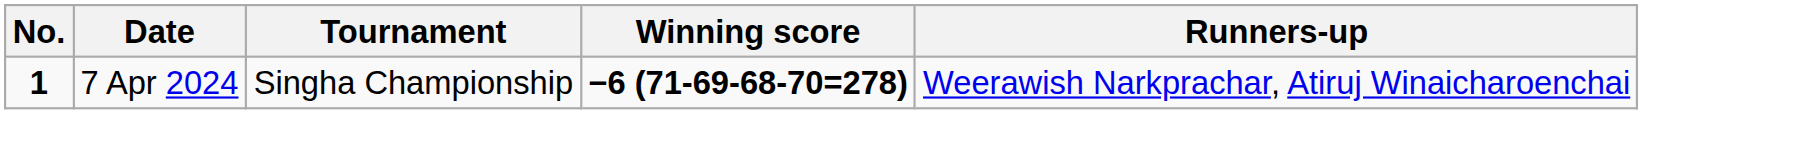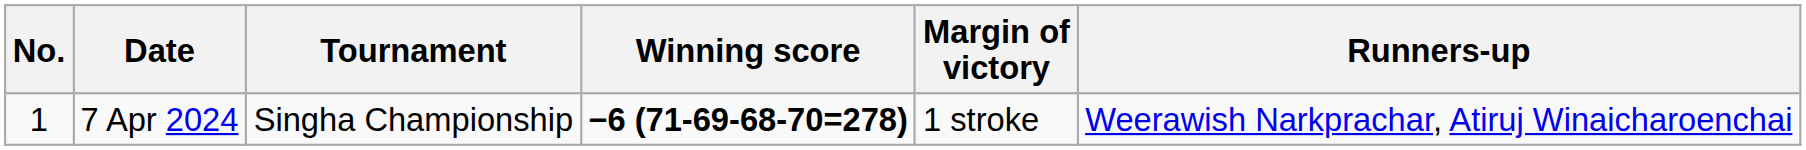+ column: Margin of victory | 1 stroke
7 Apr 2024 | No.: bold -> normal
